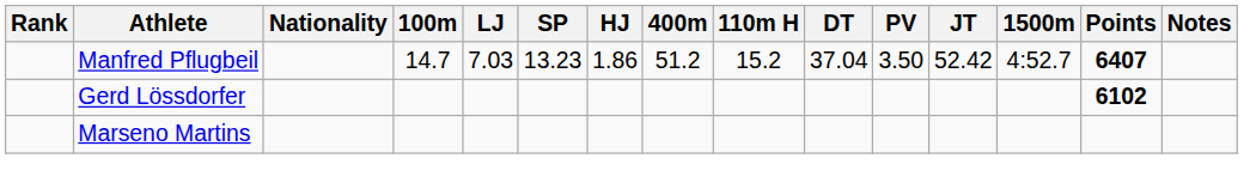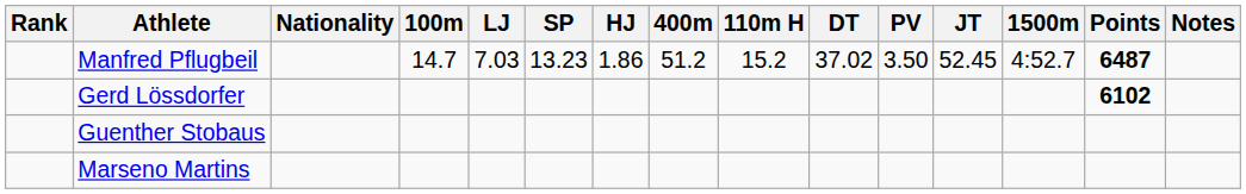Manfred Pflugbeil | DT: 37.04 -> 37.02
Manfred Pflugbeil | JT: 52.42 -> 52.45
Manfred Pflugbeil | Points: 6407 -> 6487
+ row: Guenther Stobaus
